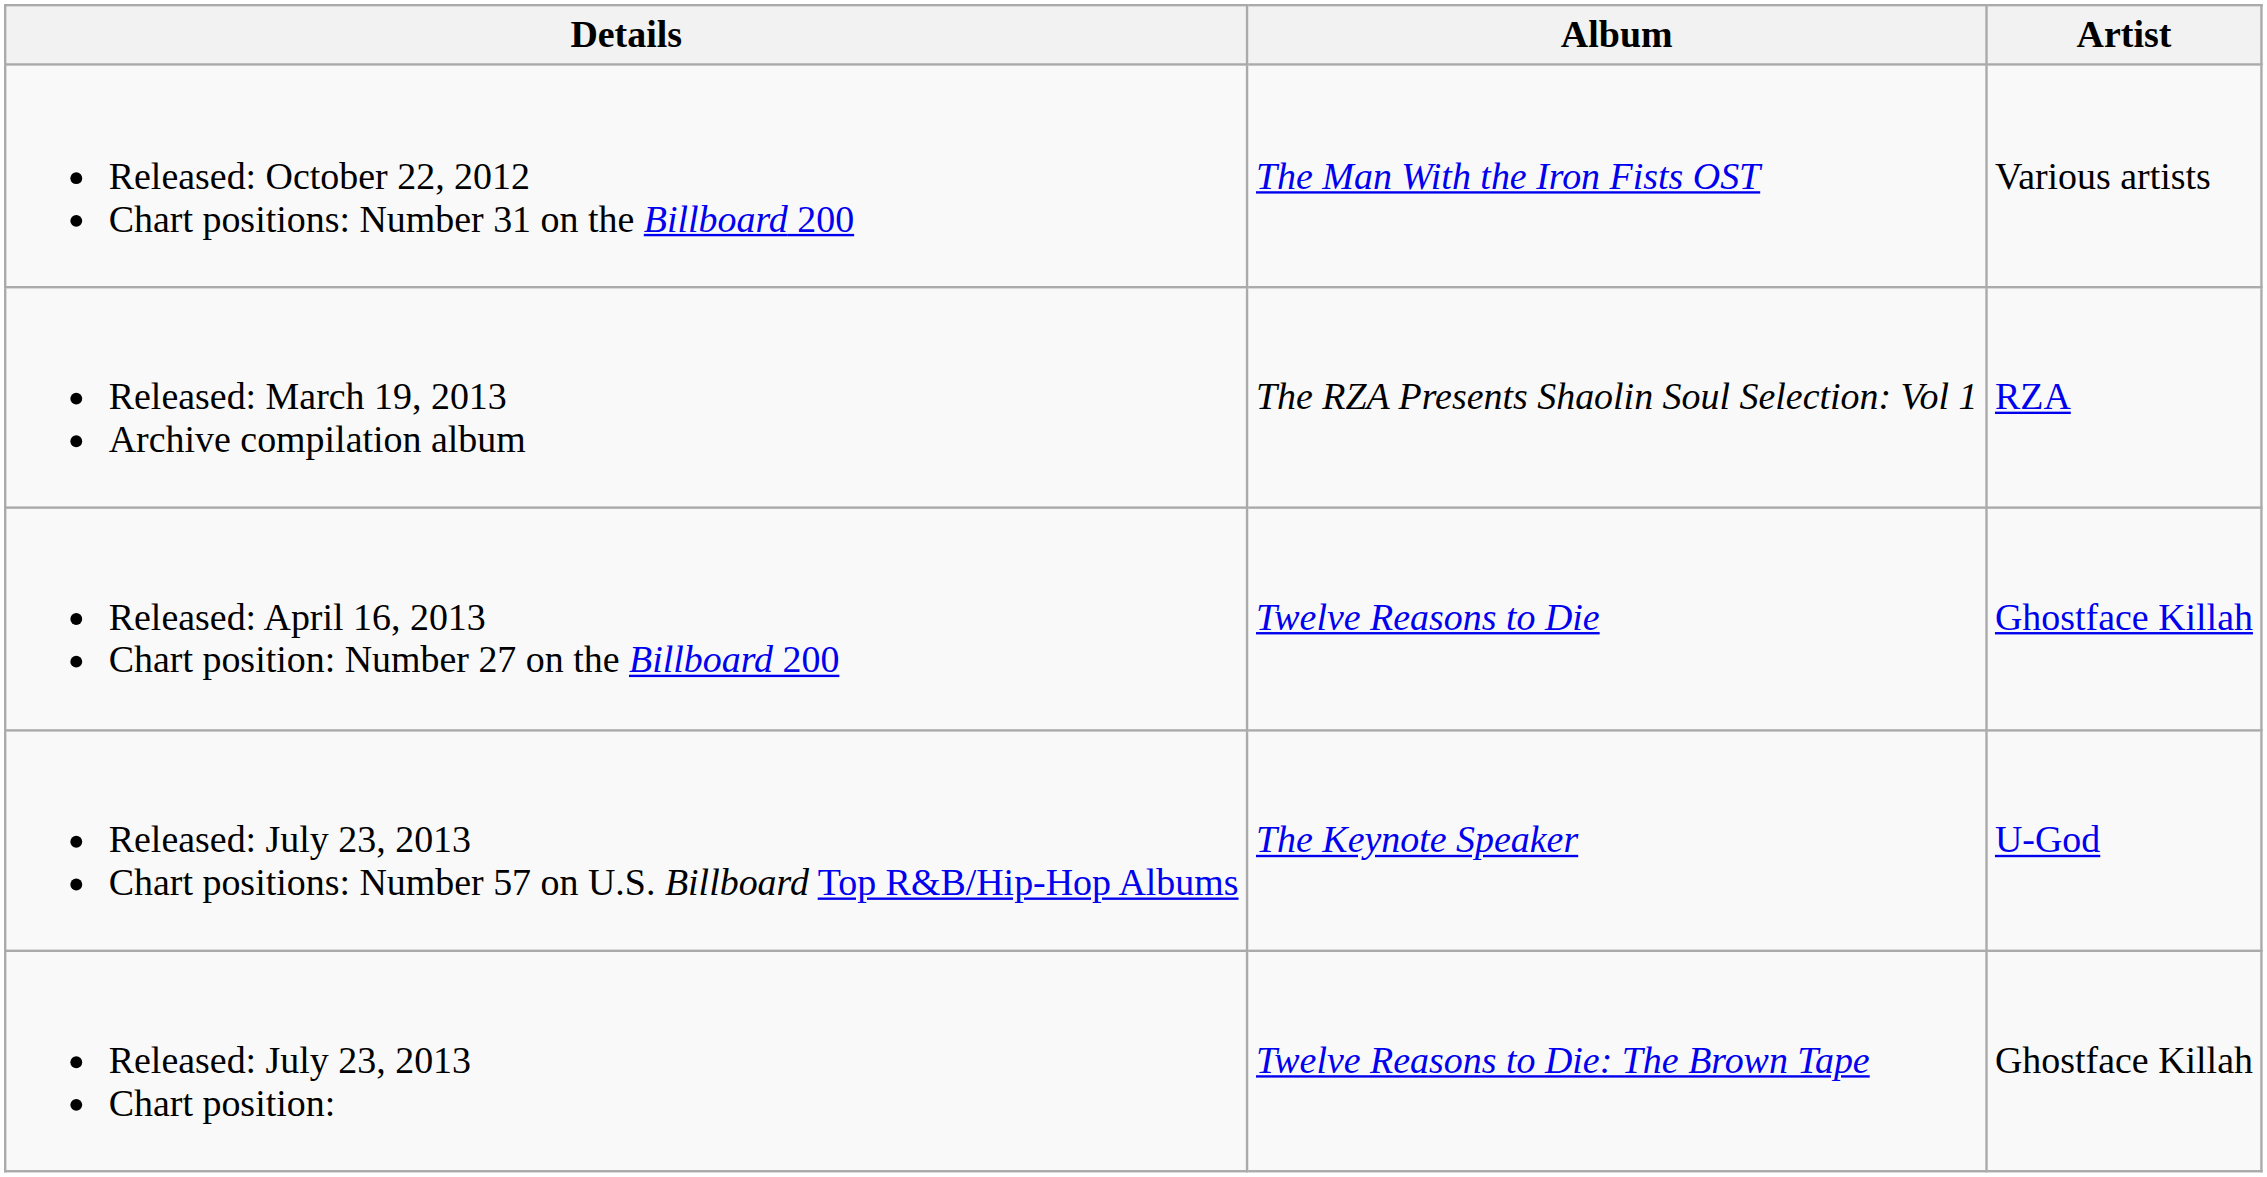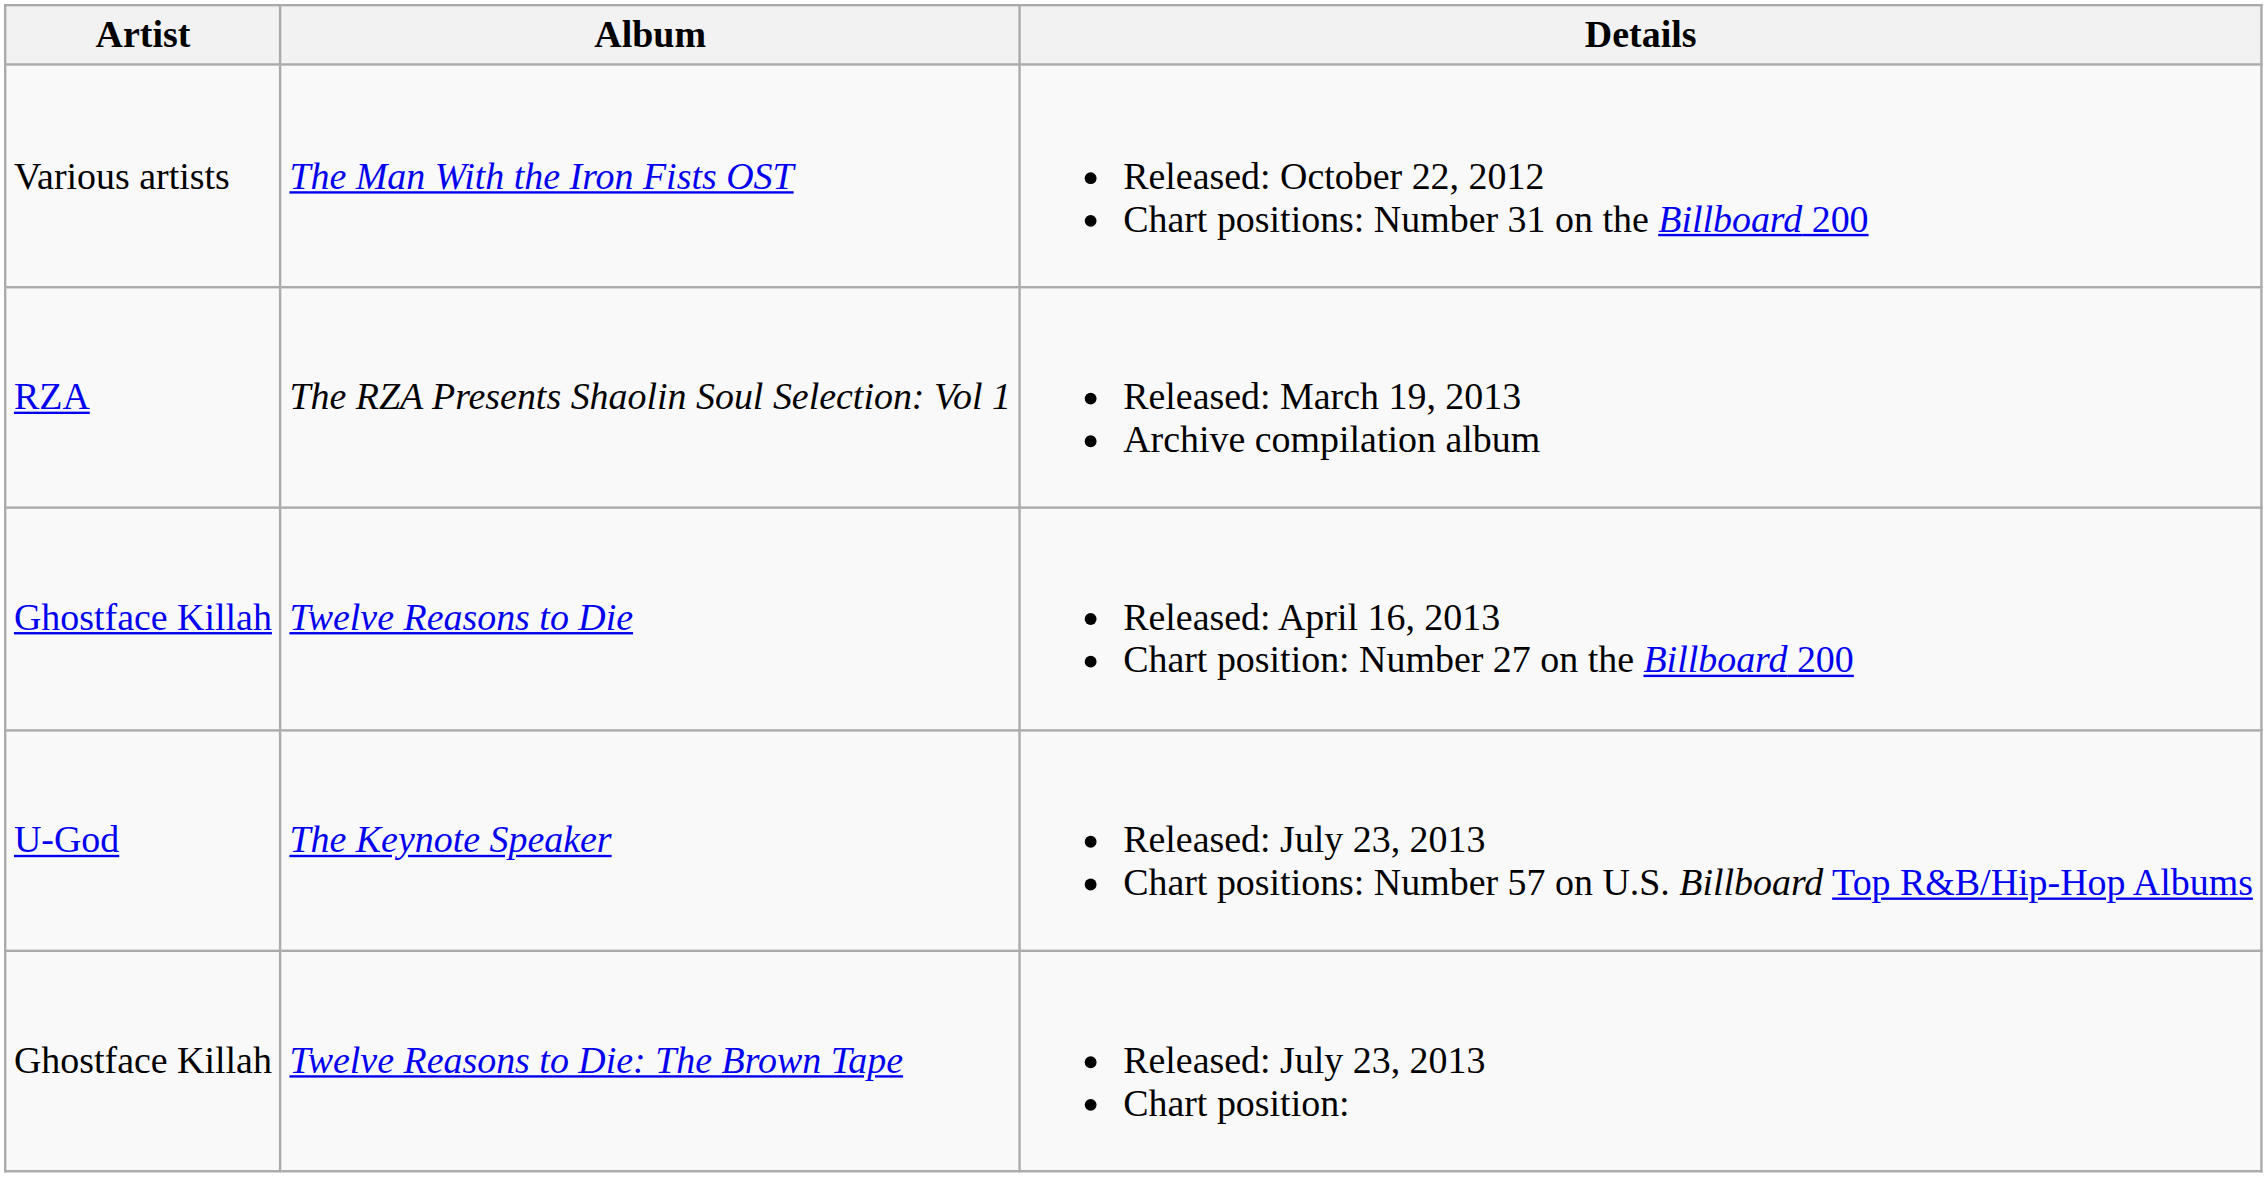columns swapped: Artist <-> Details
